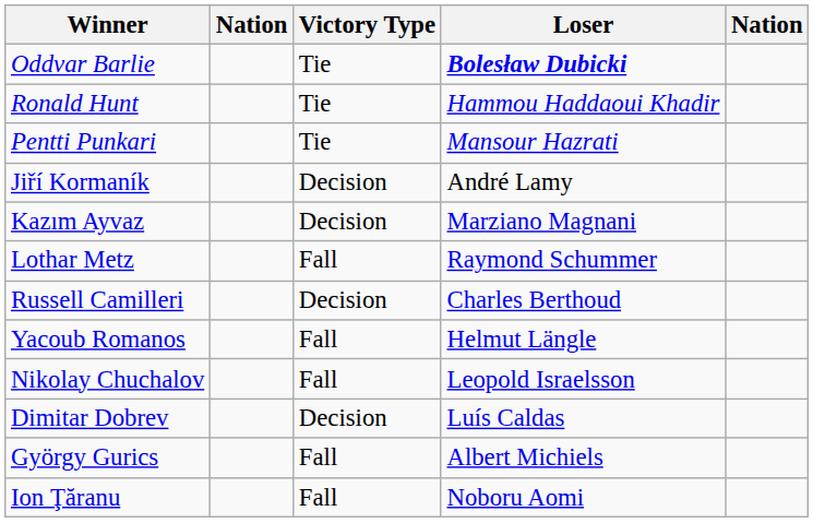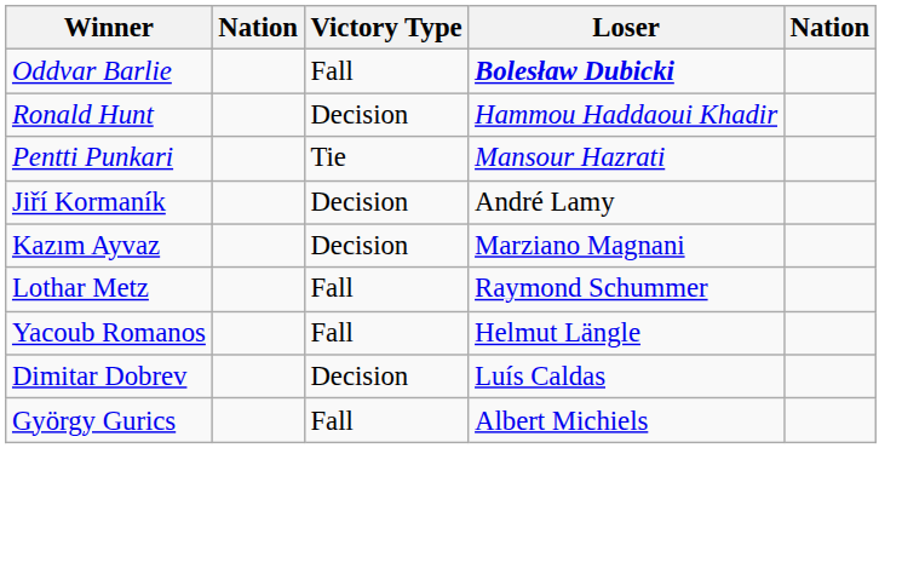Oddvar Barlie | Victory Type: Tie -> Fall
Ronald Hunt | Victory Type: Tie -> Decision
- row: Russell Camilleri | Decision | Charles Berthoud
- row: Nikolay Chuchalov | Fall | Leopold Israelsson
- row: Ion Ţăranu | Fall | Noboru Aomi
